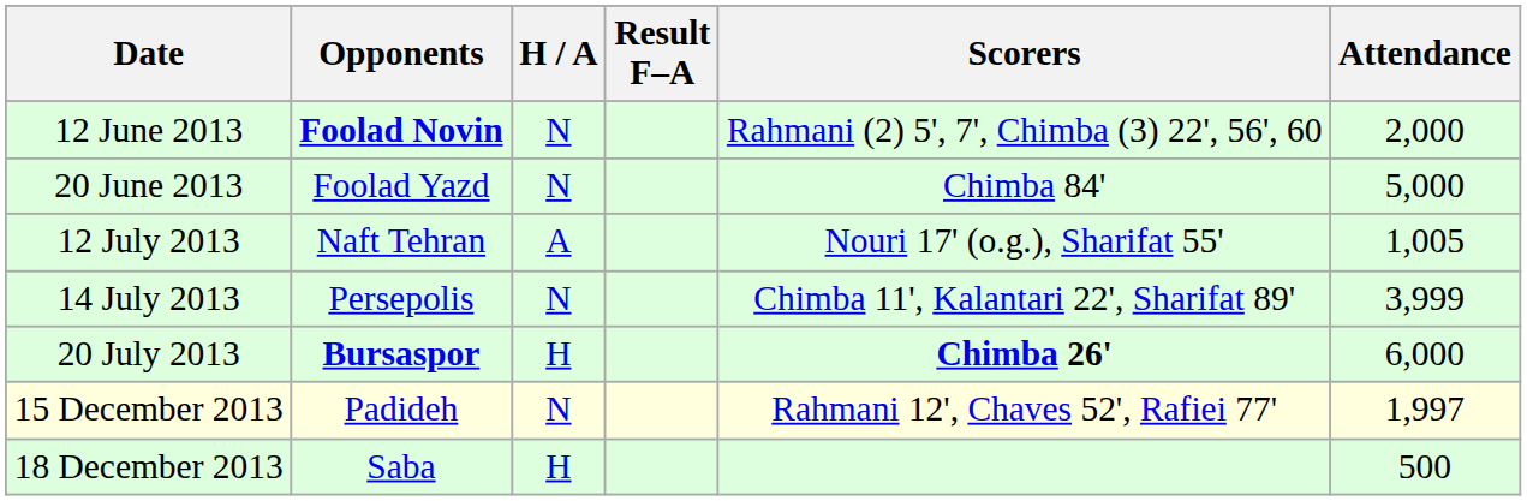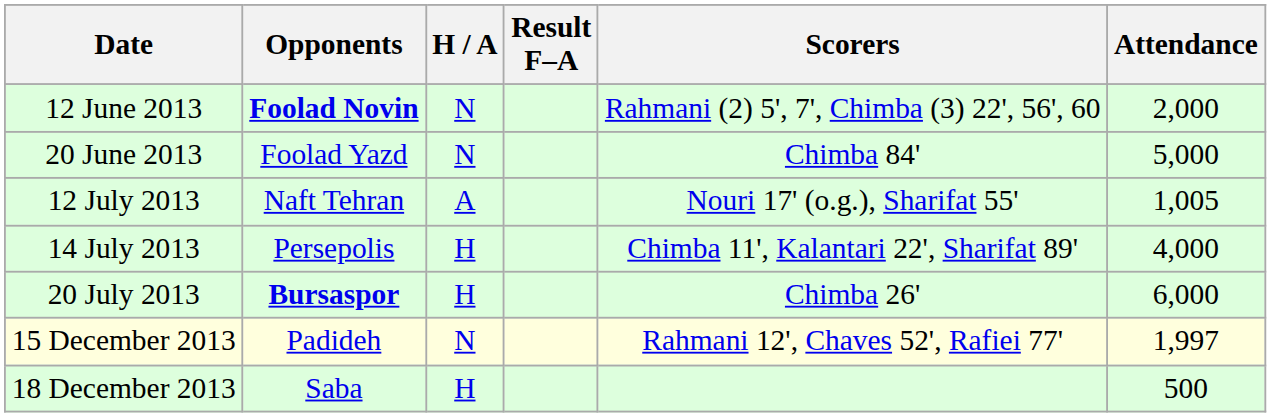14 July 2013 | H / A: N -> H
14 July 2013 | Attendance: 3,999 -> 4,000
20 July 2013 | Scorers: bold -> normal
